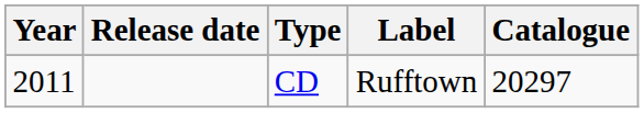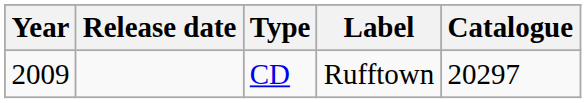CD | Year: 2011 -> 2009
